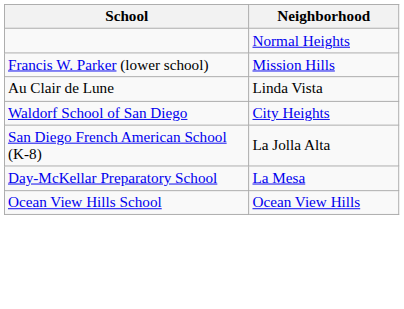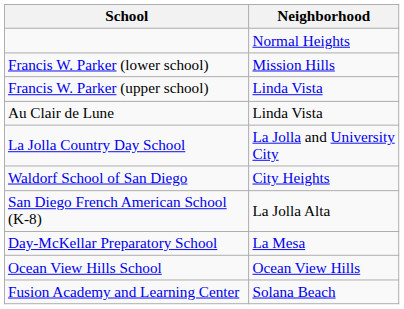+ row: Francis W. Parker (upper school) | Linda Vista
+ row: La Jolla Country Day School | La Jolla and University City
+ row: Fusion Academy and Learning Center | Solana Beach
